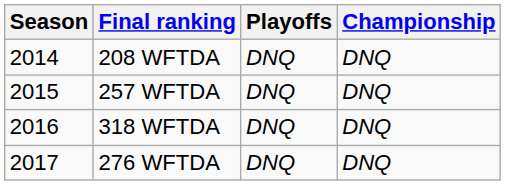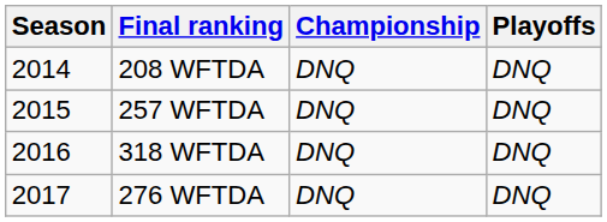columns swapped: Playoffs <-> Championship
